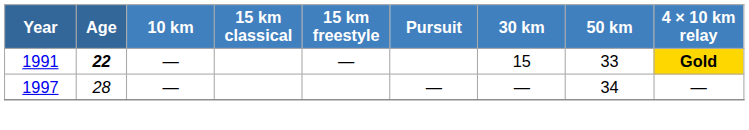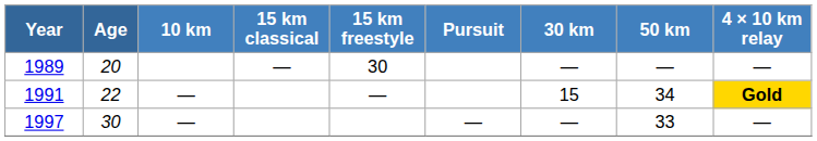+ row: 1989 | 20 | — | 30 | — | — | —
1991 | Age: bold -> normal
1991 | 50 km: 33 -> 34
1997 | Age: 28 -> 30
1997 | 50 km: 34 -> 33
